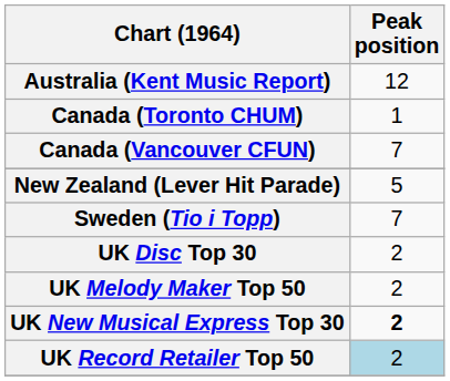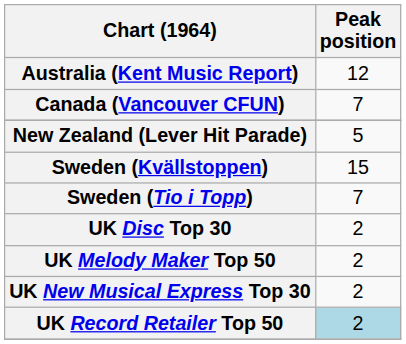- row: Canada (Toronto CHUM) | 1
+ row: Sweden (Kvällstoppen) | 15
UK New Musical Express Top 30 | Peak position: bold -> normal
